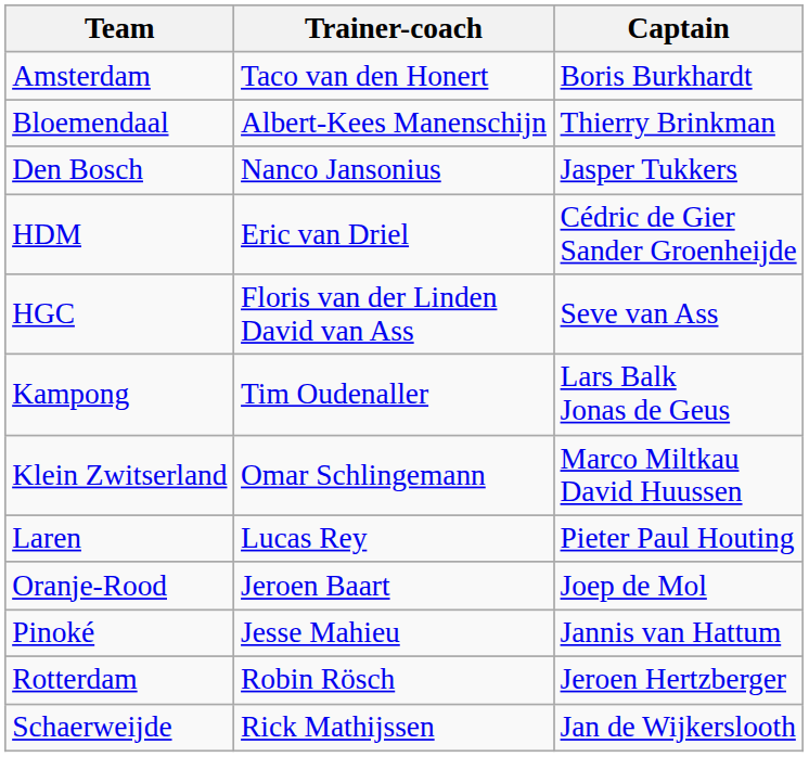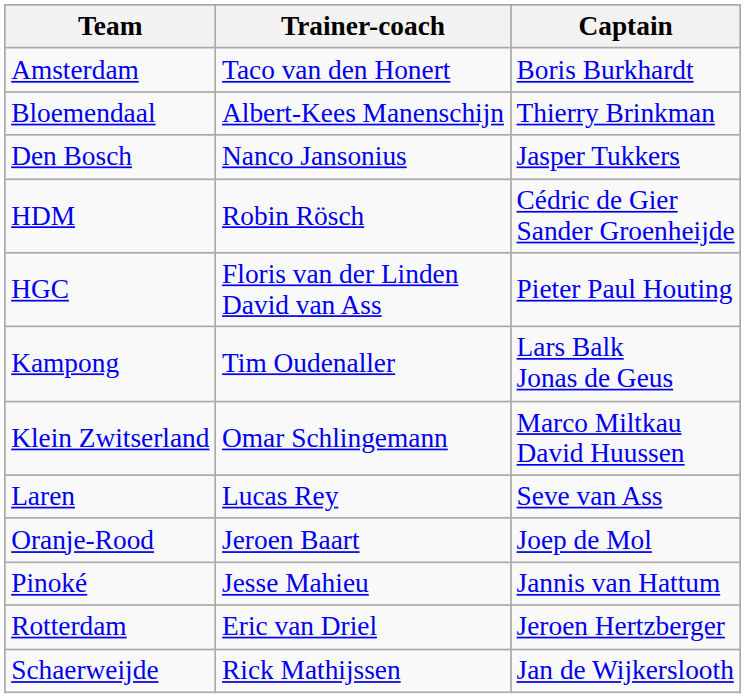HDM | Trainer-coach: Eric van Driel -> Robin Rösch
HGC | Captain: Seve van Ass -> Pieter Paul Houting
Laren | Captain: Pieter Paul Houting -> Seve van Ass
Rotterdam | Trainer-coach: Robin Rösch -> Eric van Driel
